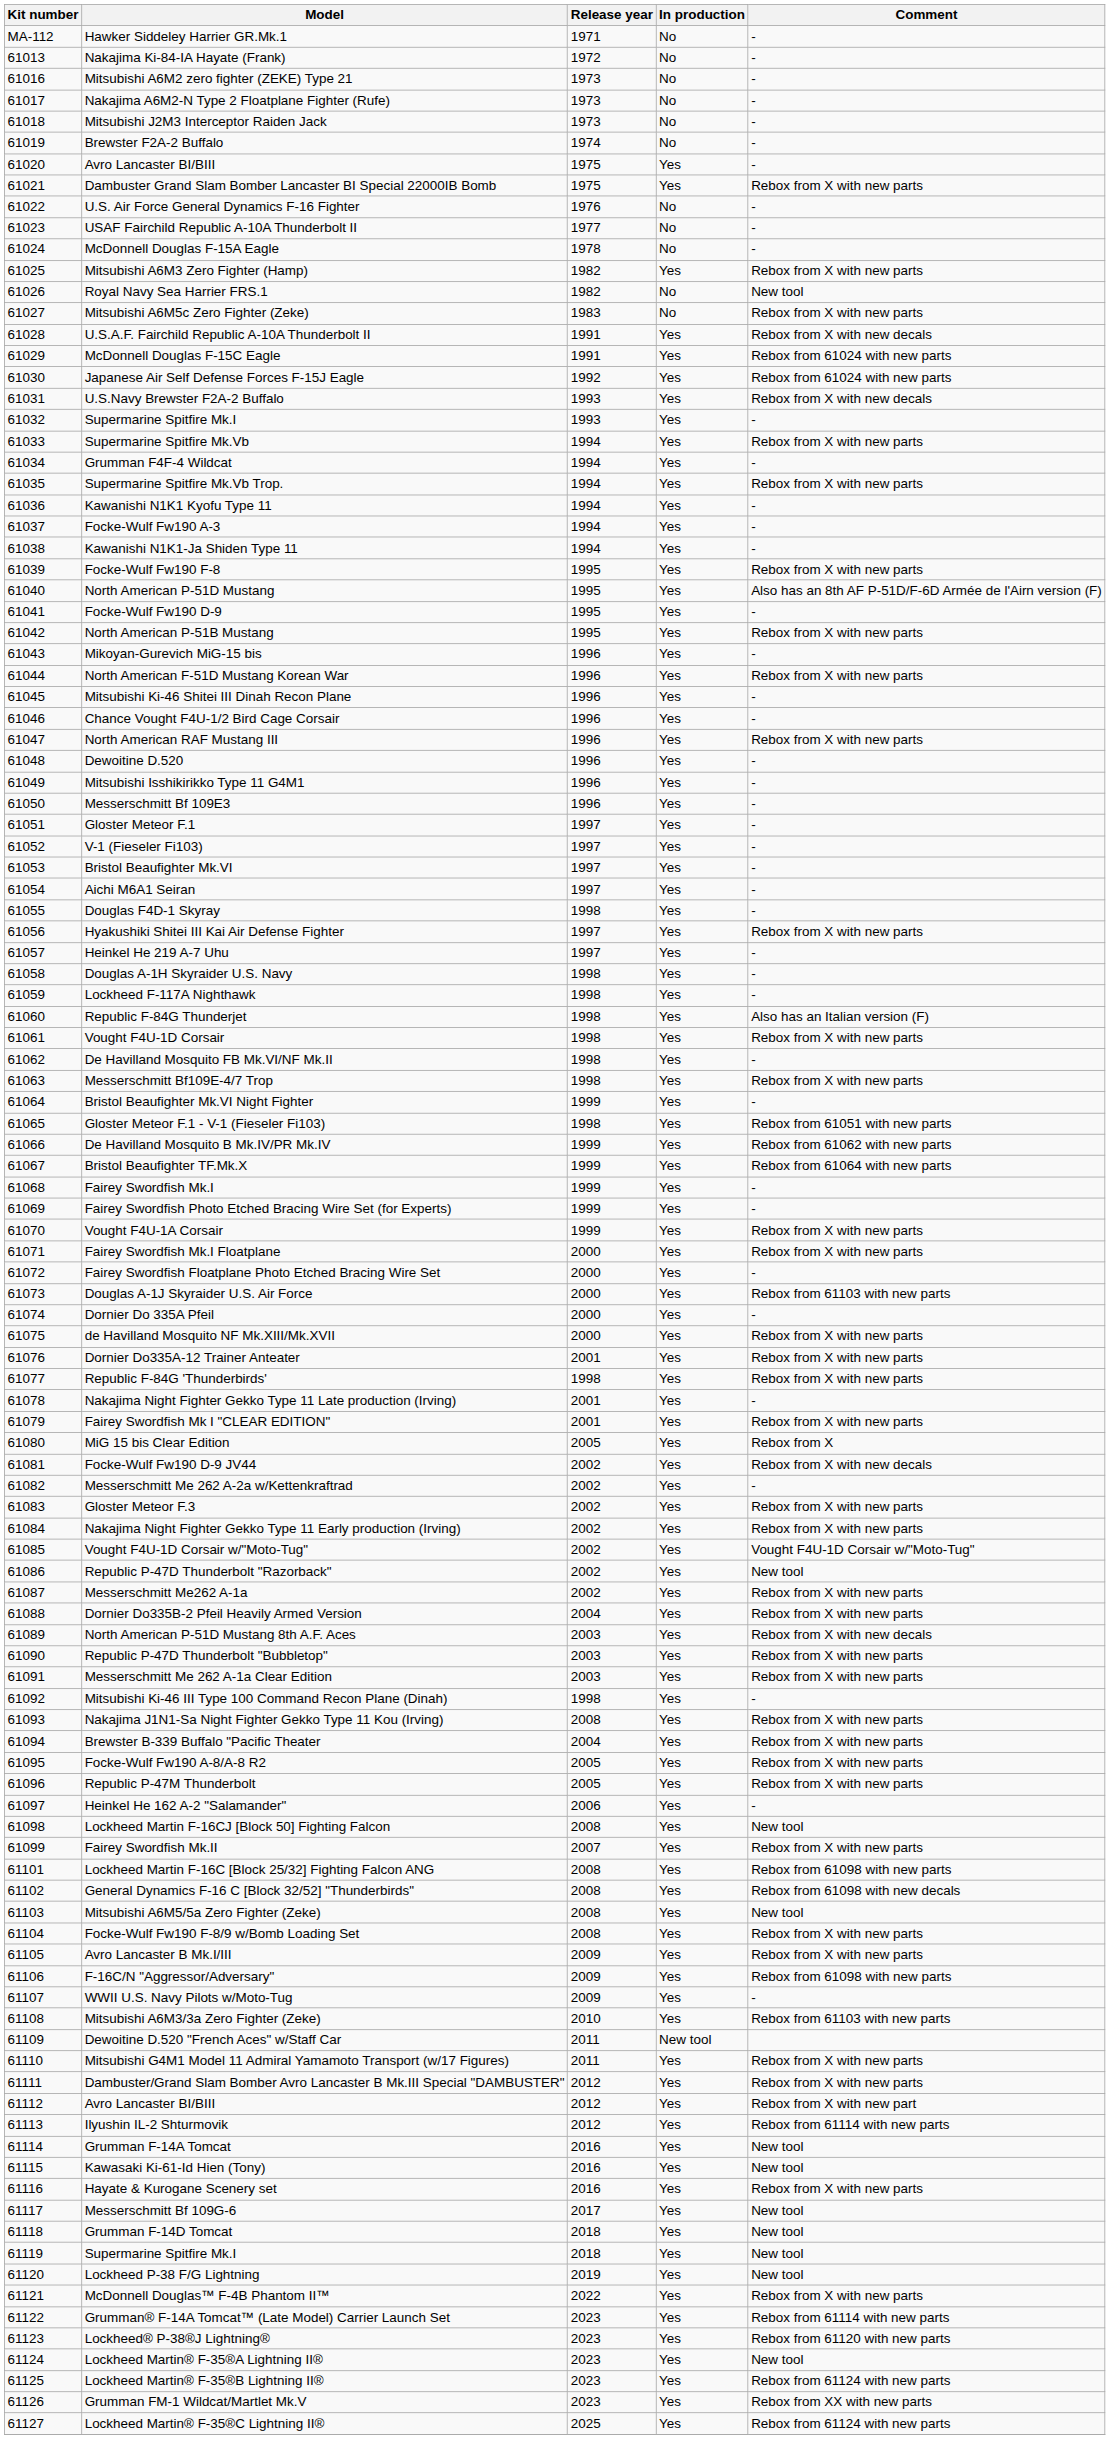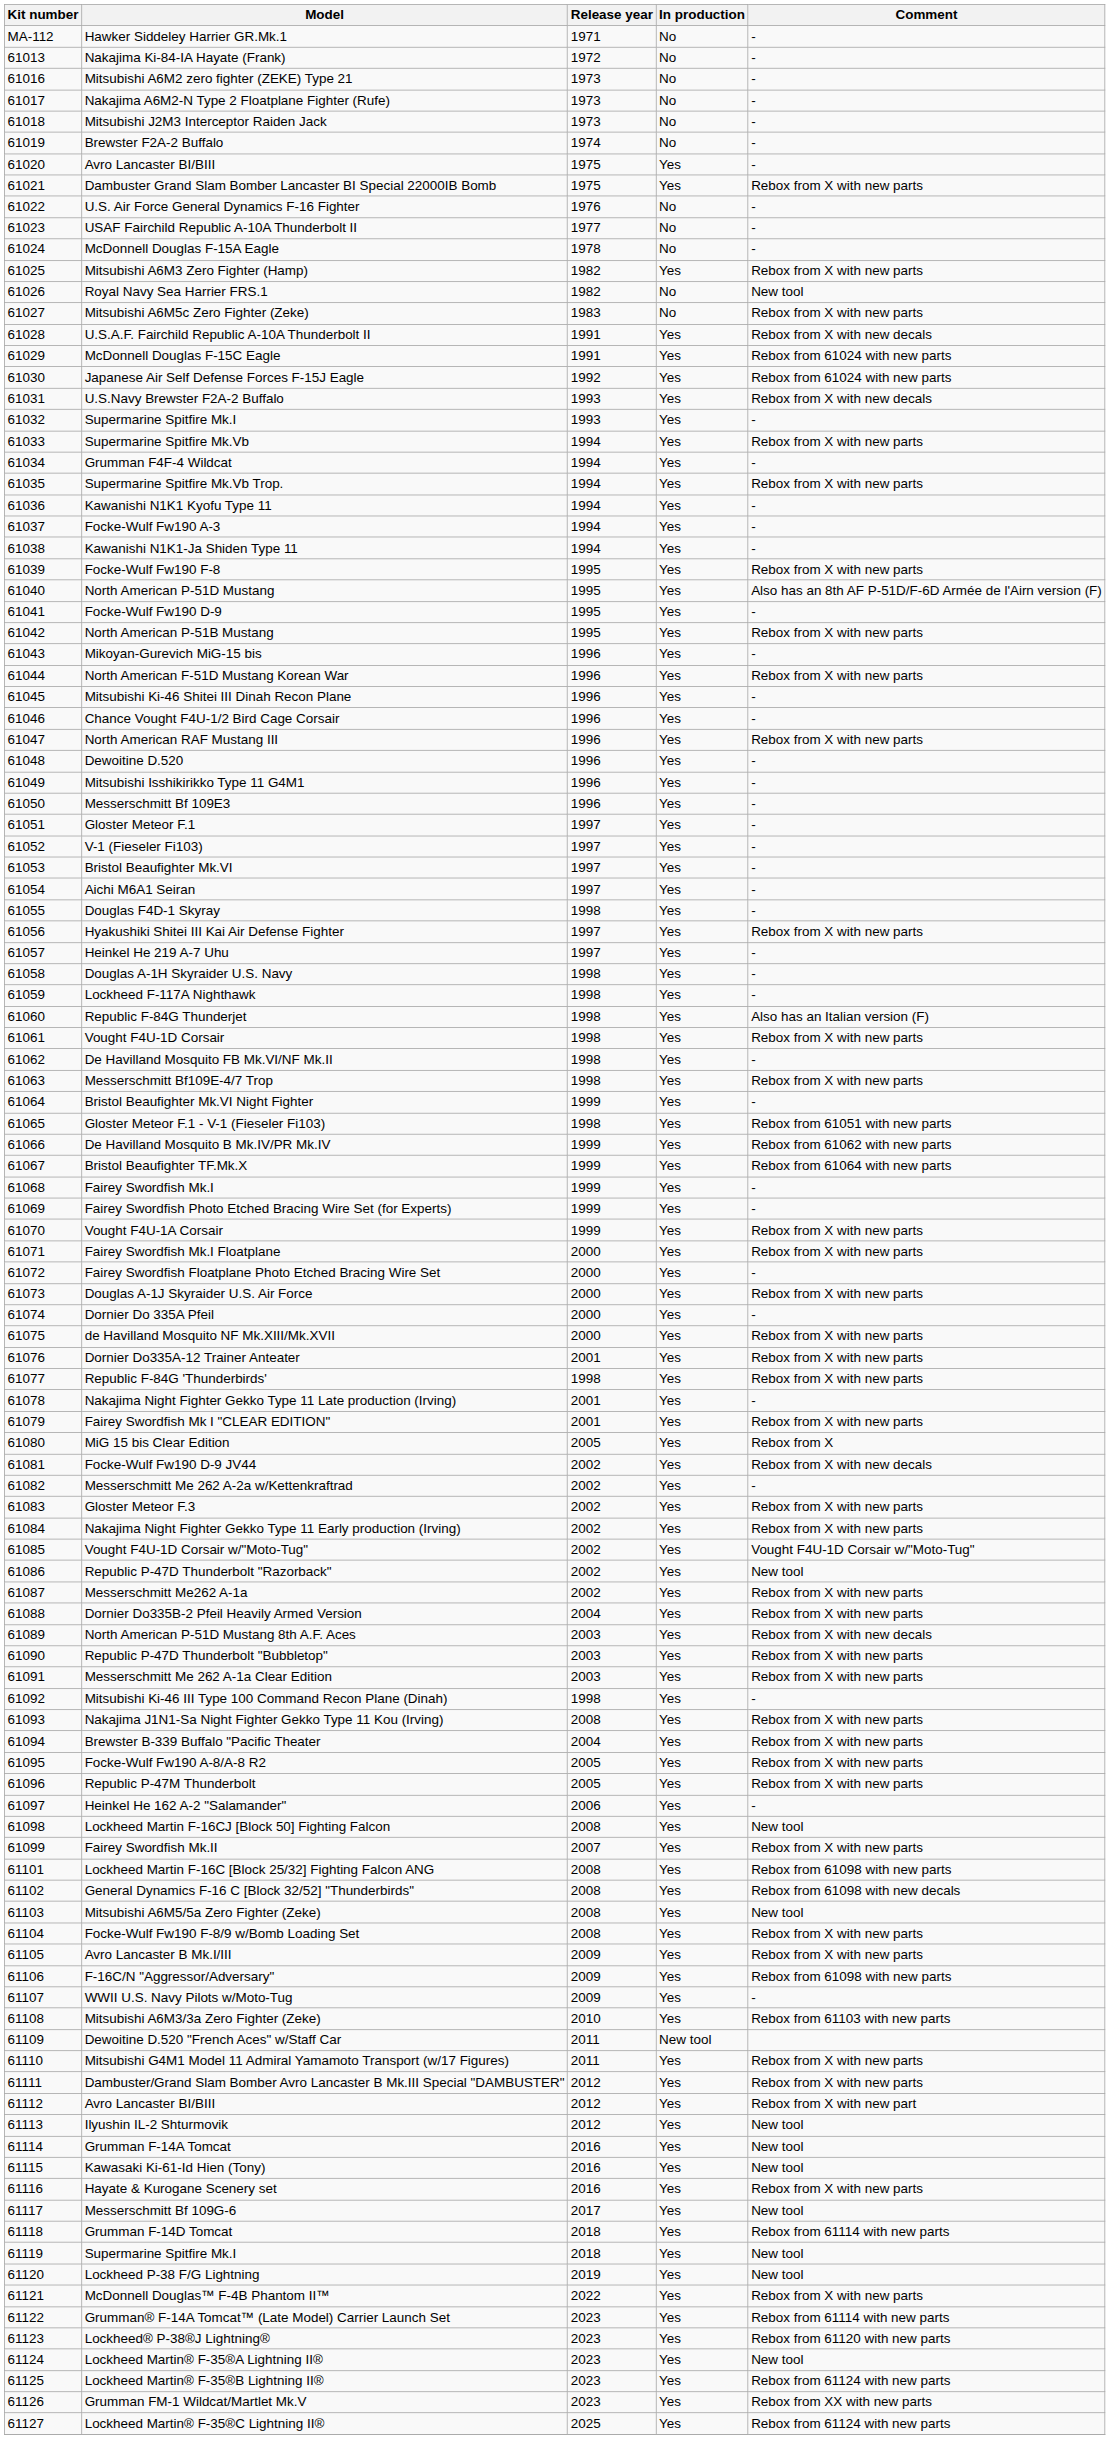Douglas A-1J Skyraider U.S. Air Force | Comment: Rebox from 61103 with new parts -> Rebox from X with new parts
Ilyushin IL-2 Shturmovik | Comment: Rebox from 61114 with new parts -> New tool
Grumman F-14D Tomcat | Comment: New tool -> Rebox from 61114 with new parts
